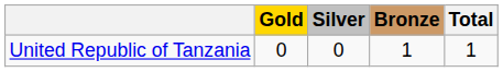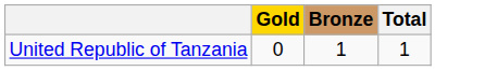- column: Silver | 0
